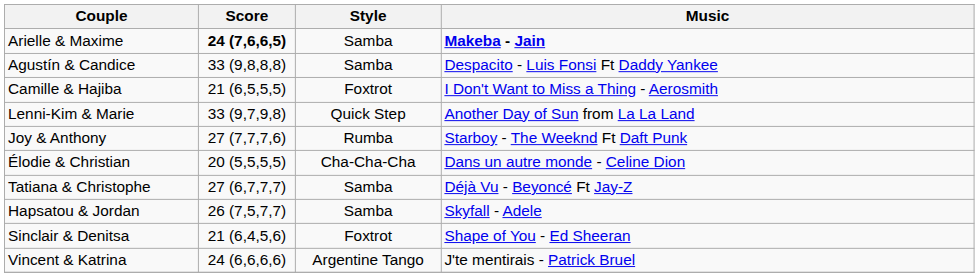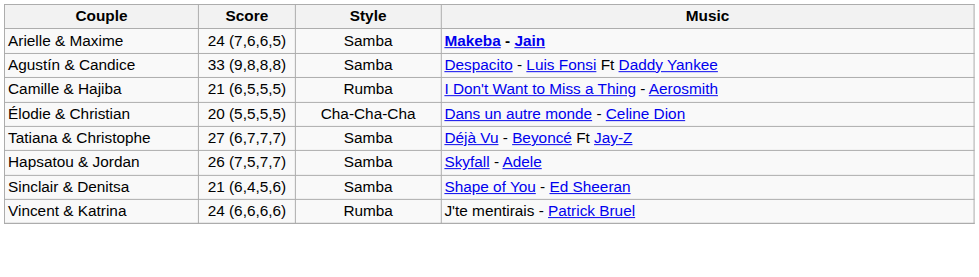Arielle & Maxime | Score: bold -> normal
Camille & Hajiba | Style: Foxtrot -> Rumba
- row: Lenni-Kim & Marie | 33 (9,7,9,8) | Quick Step | Another Day of Sun from La La Land
- row: Joy & Anthony | 27 (7,7,7,6) | Rumba | Starboy - The Weeknd Ft Daft Punk
Sinclair & Denitsa | Style: Foxtrot -> Samba
Vincent & Katrina | Style: Argentine Tango -> Rumba
